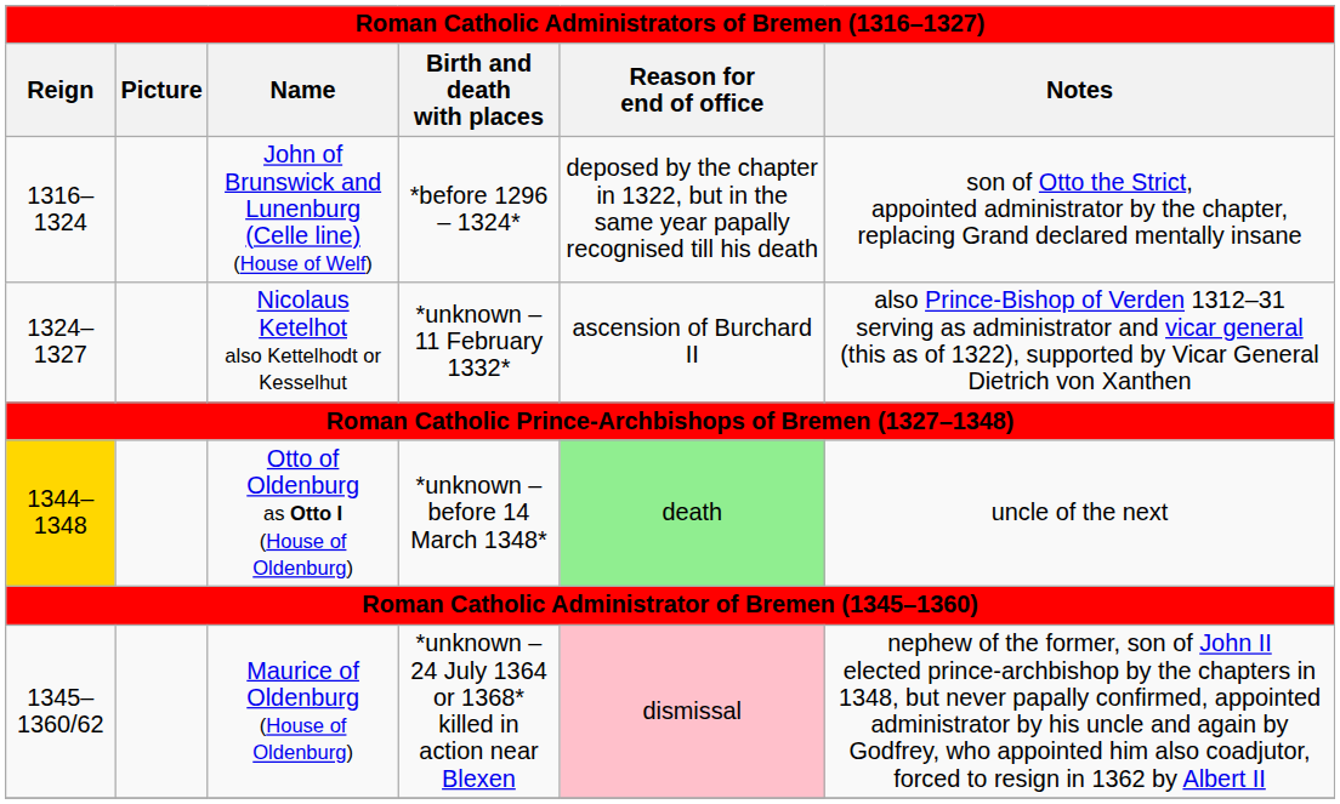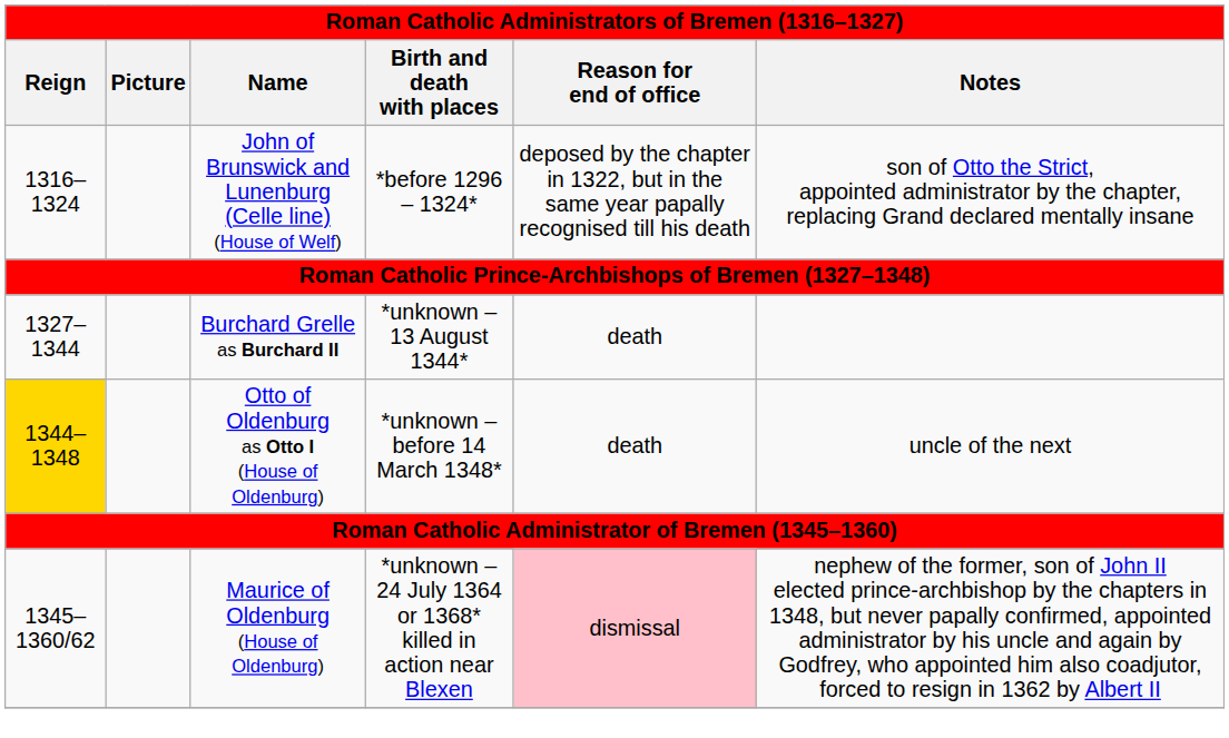- row: 1324–1327 | Nicolaus Ketelhot also Kettelhodt or Kesselhut | *unknown – 11 February 1332* | ascension of Burchard II | also Prince-Bishop of Verden 1312–31 serving as administrator and vicar general (this as of 1322), supported by Vicar General Dietrich von Xanthen
+ row: 1327–1344 | Burchard Grelle as Burchard II | *unknown – 13 August 1344* | death
Otto of Oldenburg as Otto I (House of Oldenburg) | Reason for end of office: lightgreen background -> no background
